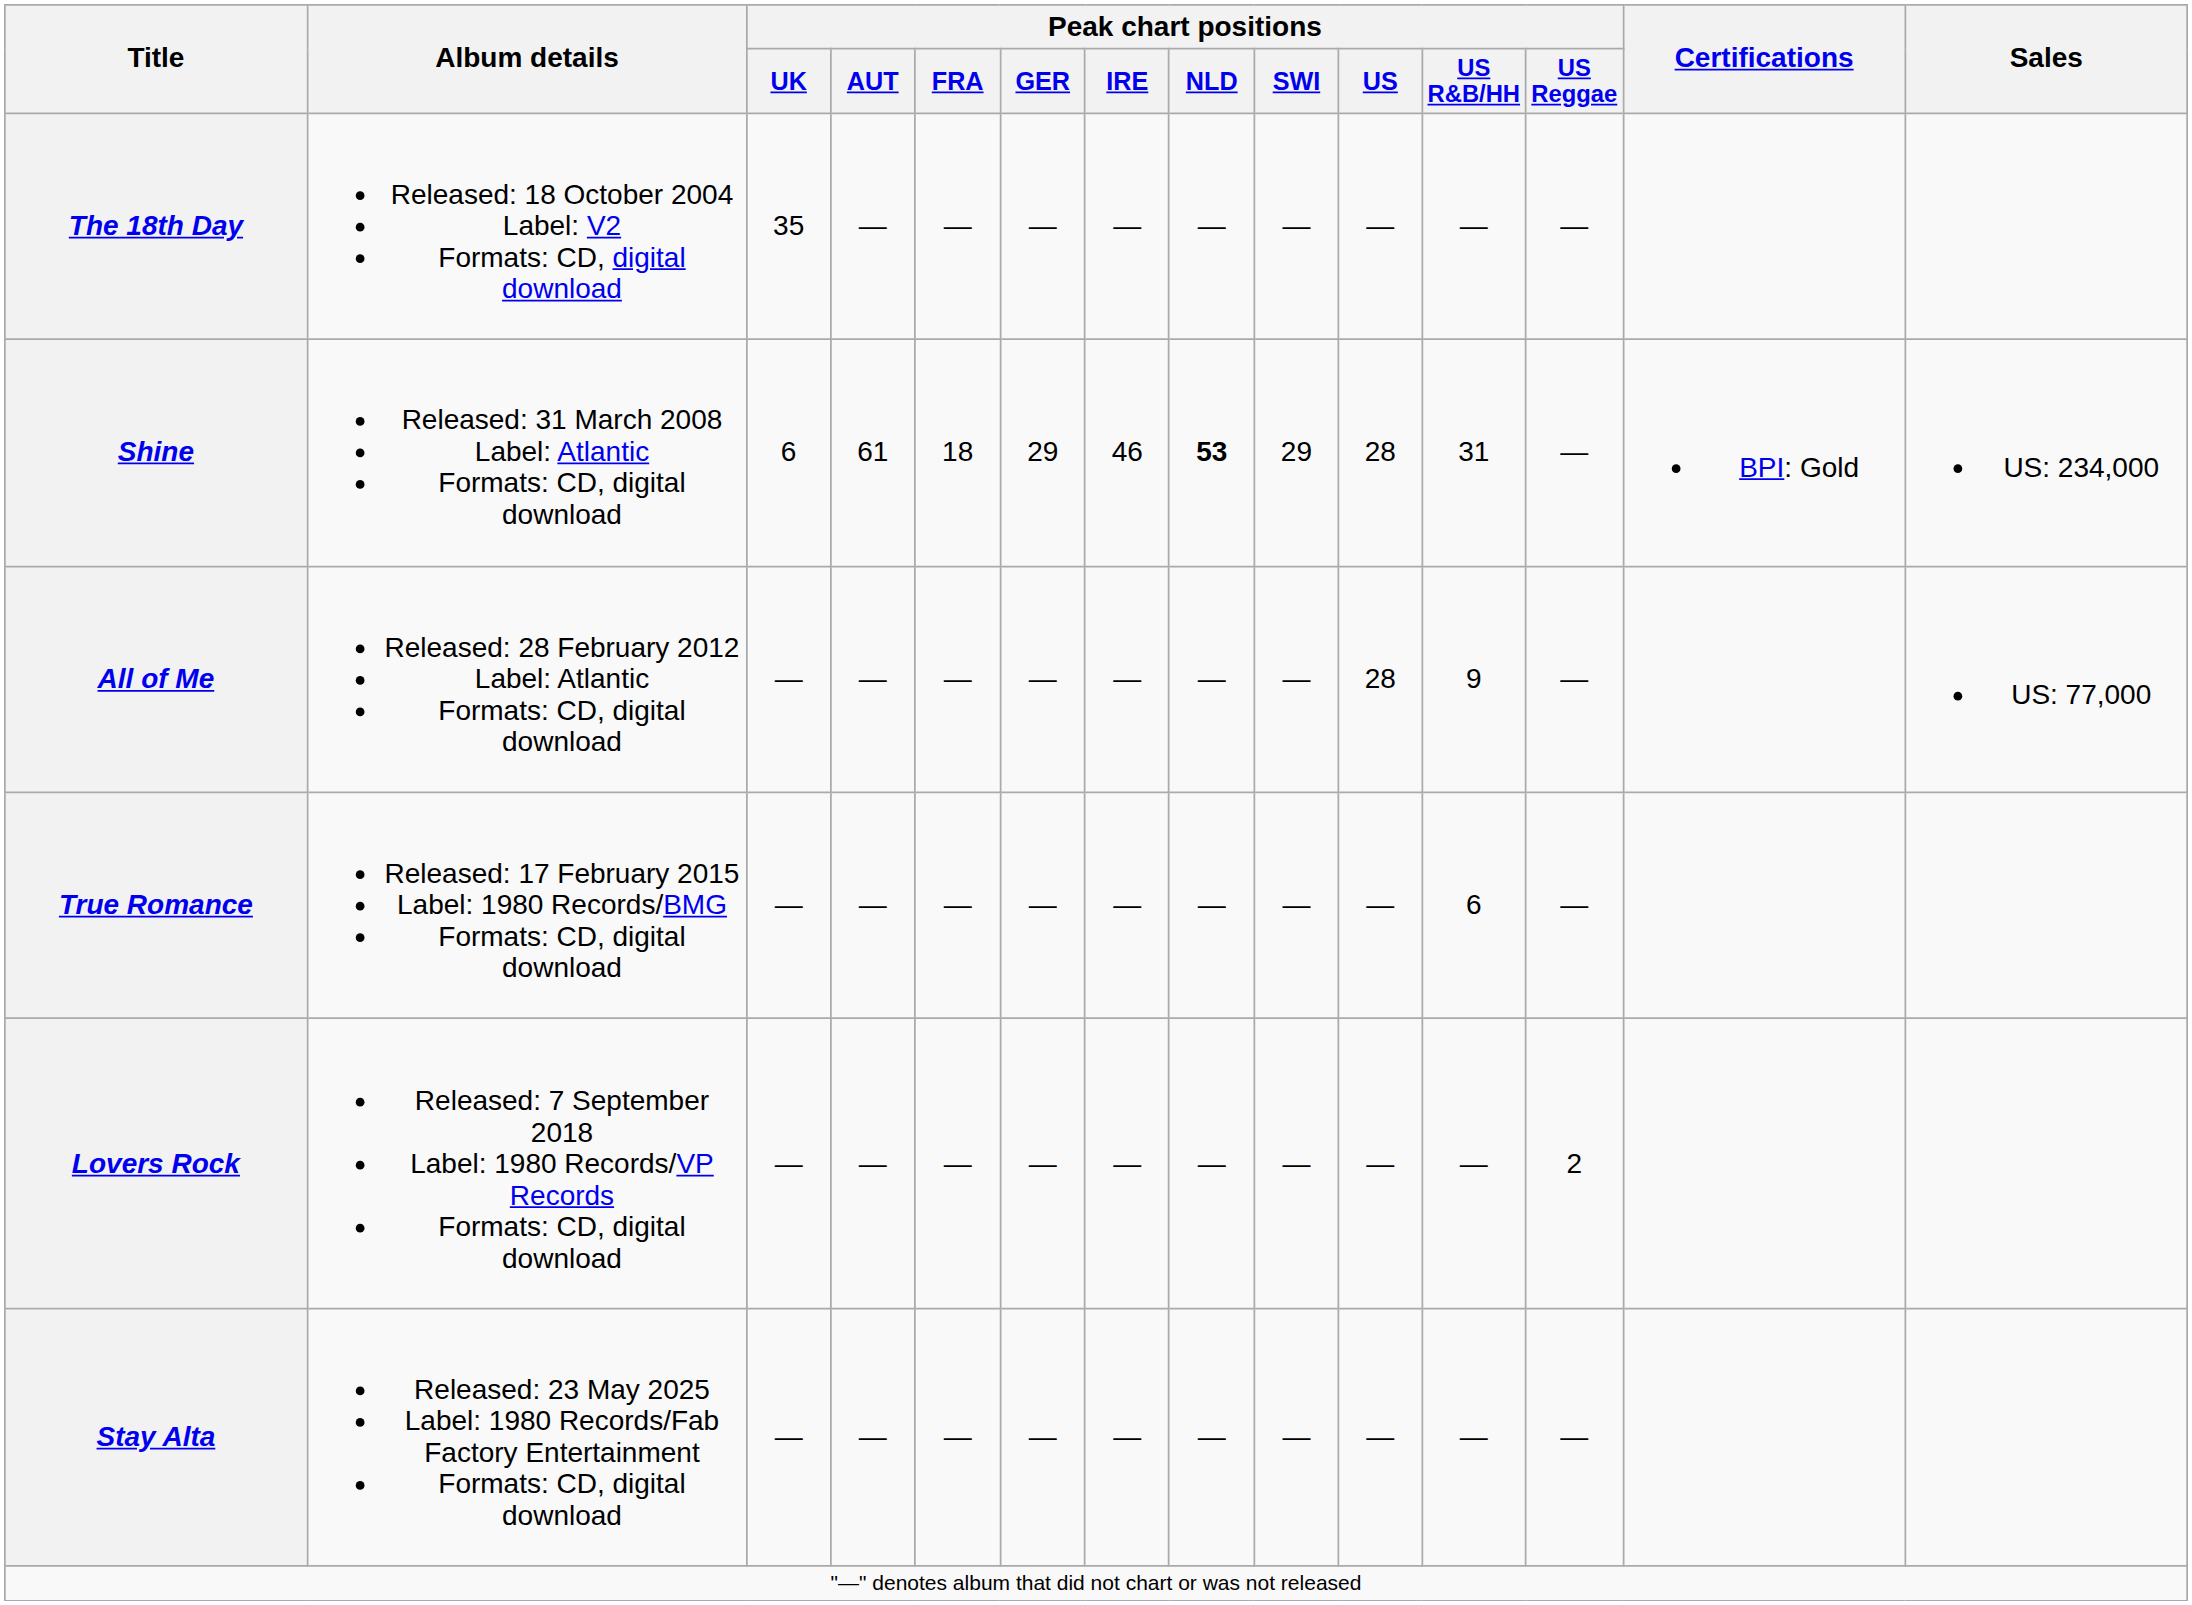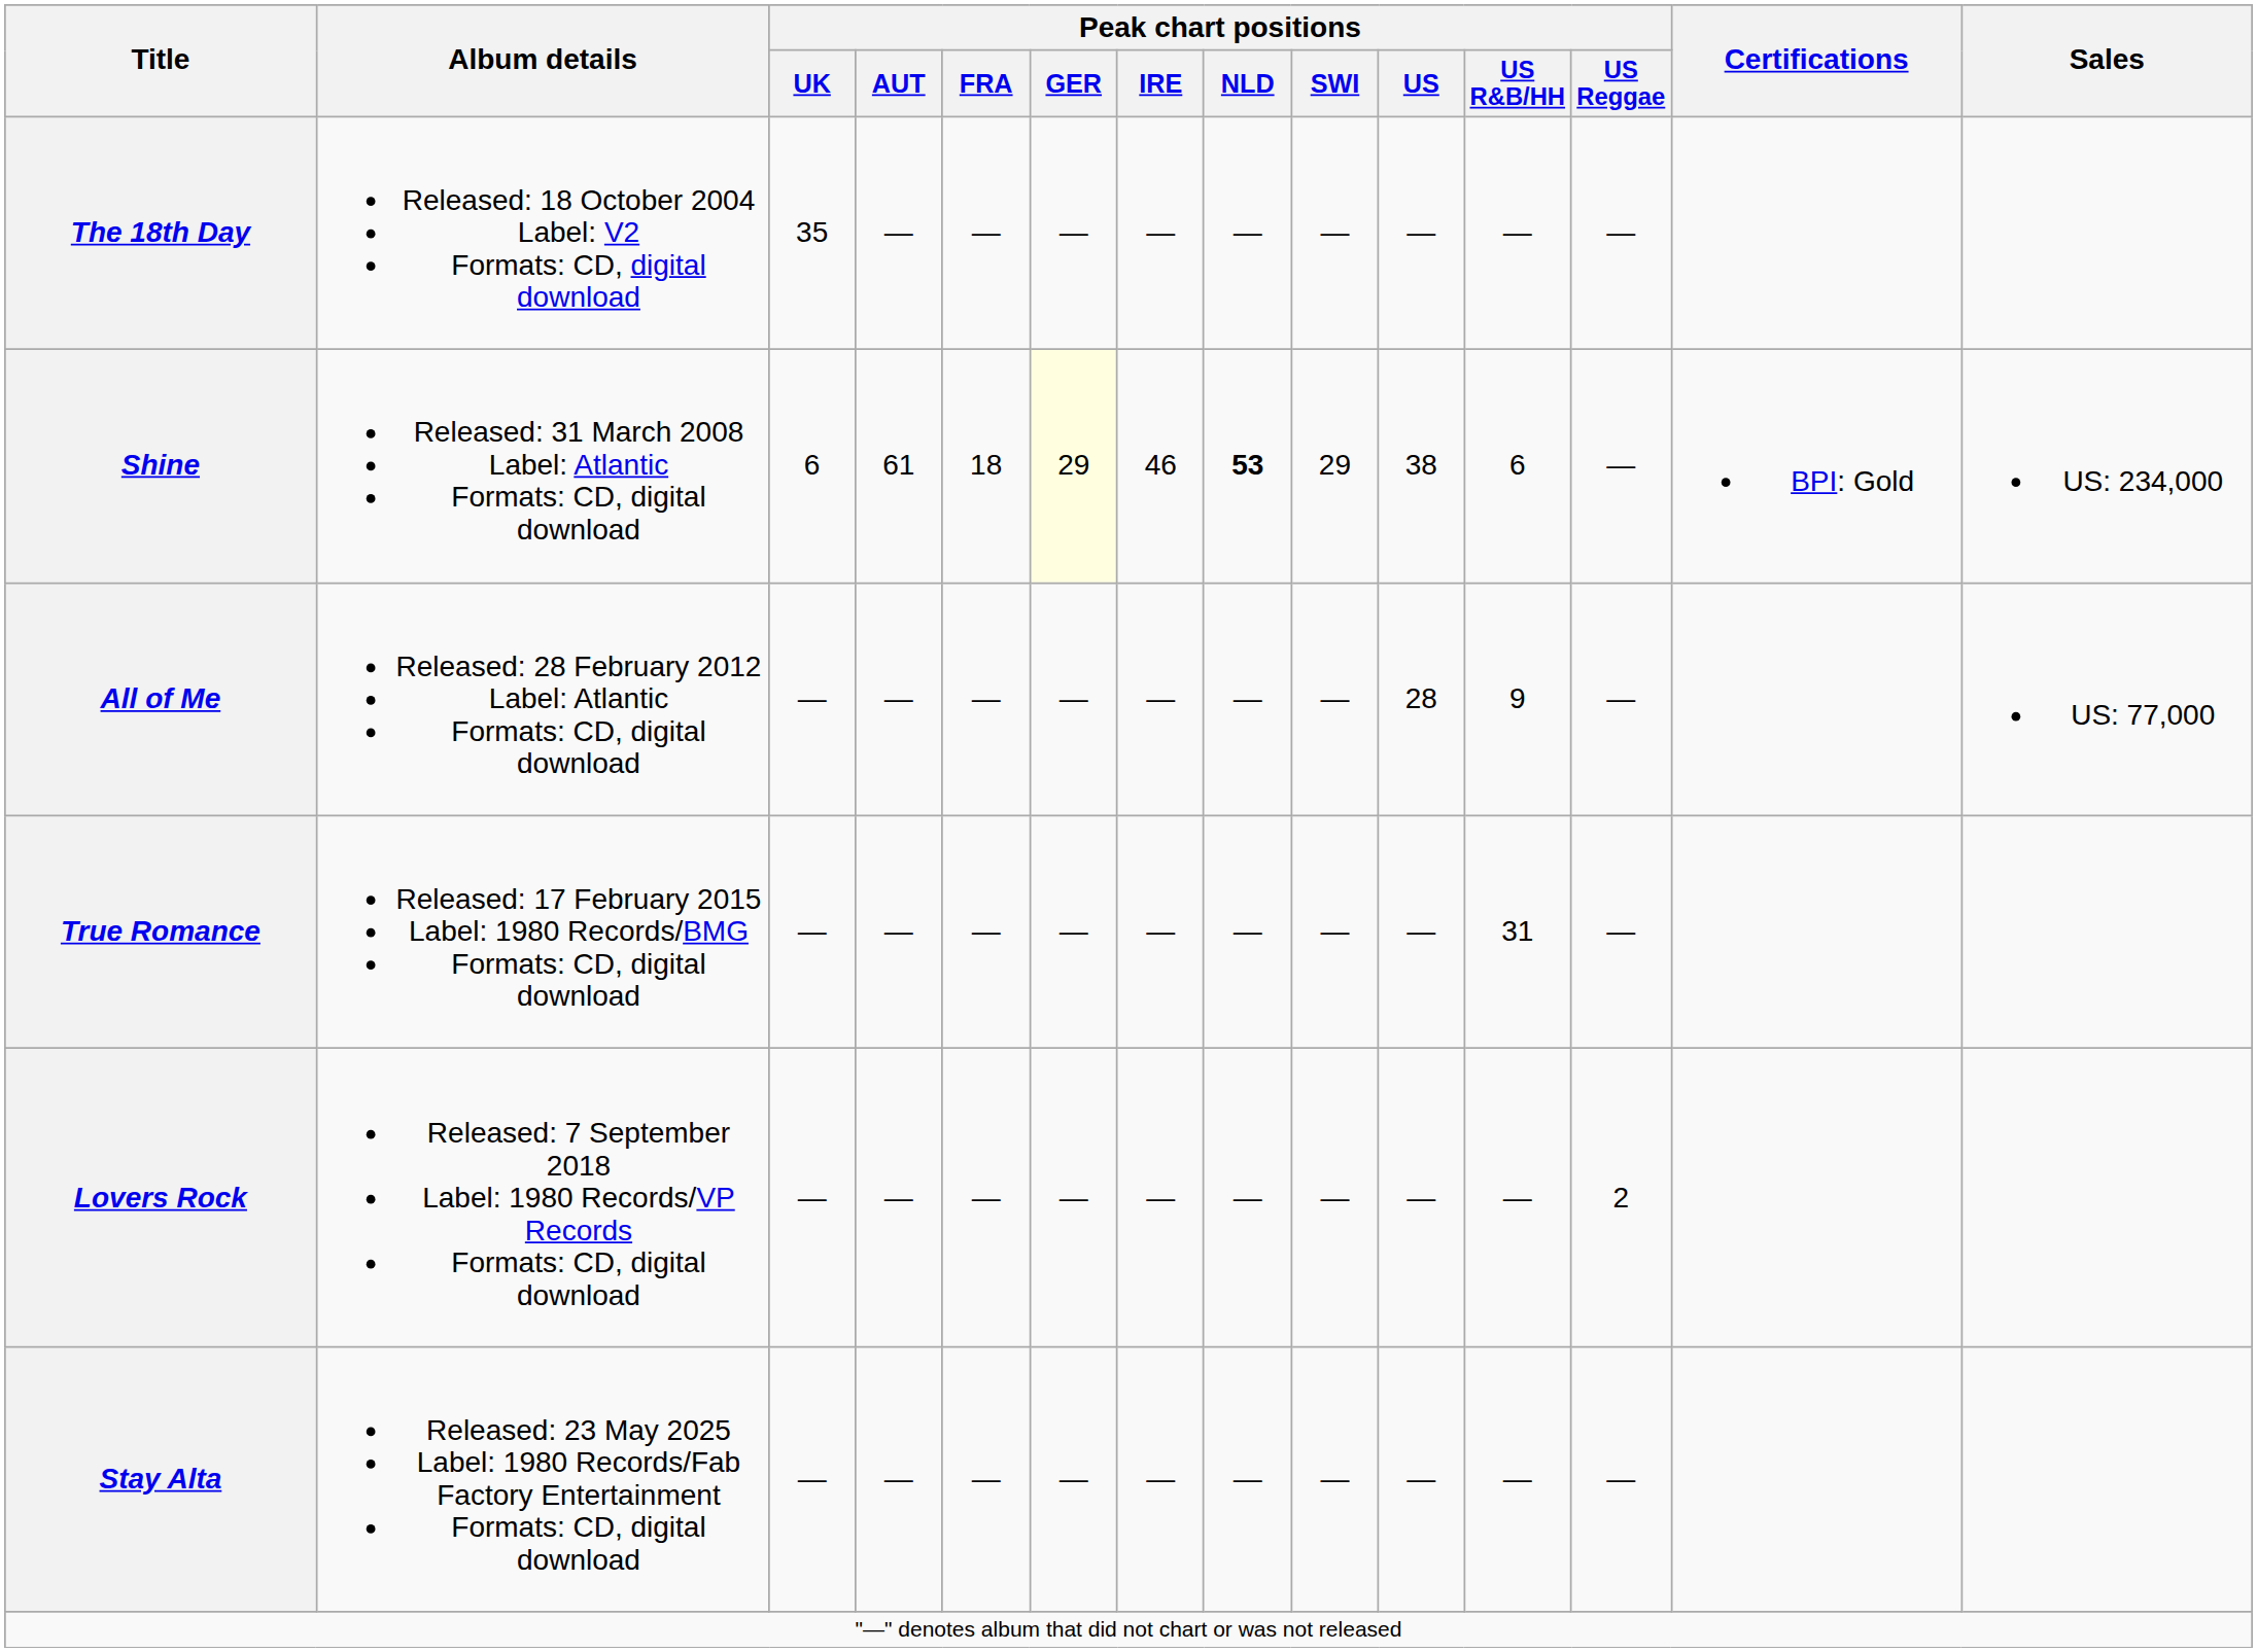Shine | Peak chart positions / GER: no background -> lightyellow background
Shine | Peak chart positions / US: 28 -> 38
Shine | Peak chart positions / US R&B/HH: 31 -> 6
True Romance | Peak chart positions / US R&B/HH: 6 -> 31
